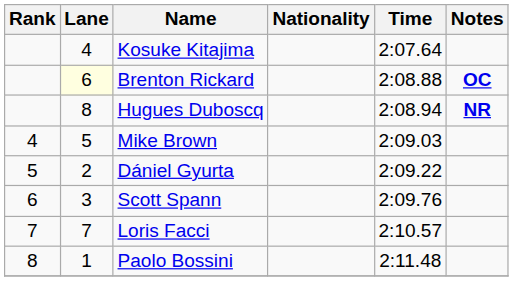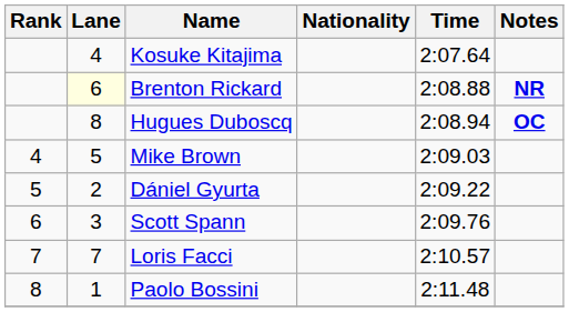Brenton Rickard | Notes: OC -> NR
Hugues Duboscq | Notes: NR -> OC
